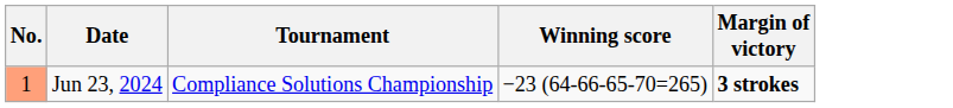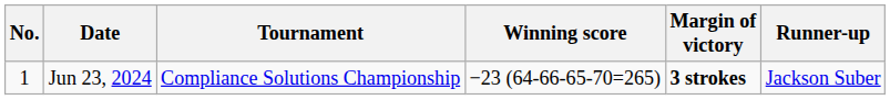+ column: Runner-up | Jackson Suber
Jun 23, 2024 | No.: lightsalmon background -> no background
